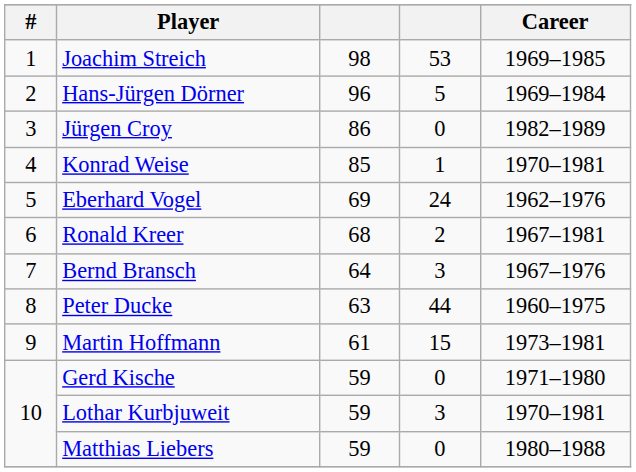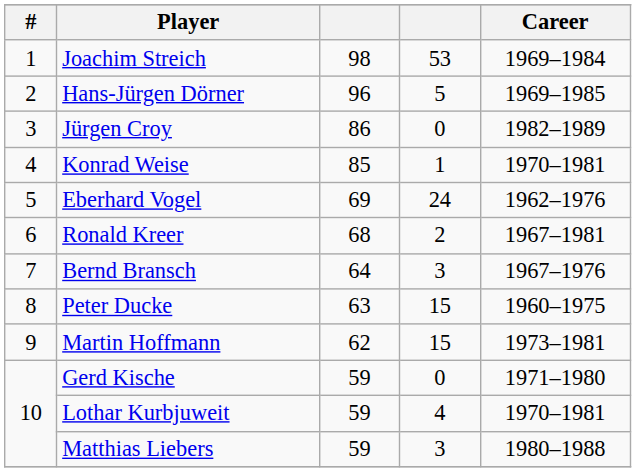Joachim Streich | Career: 1969–1985 -> 1969–1984
Hans-Jürgen Dörner | Career: 1969–1984 -> 1969–1985
Peter Ducke | column 4: 44 -> 15
Martin Hoffmann | column 3: 61 -> 62
Lothar Kurbjuweit | column 4: 3 -> 4
Matthias Liebers | column 4: 0 -> 3
